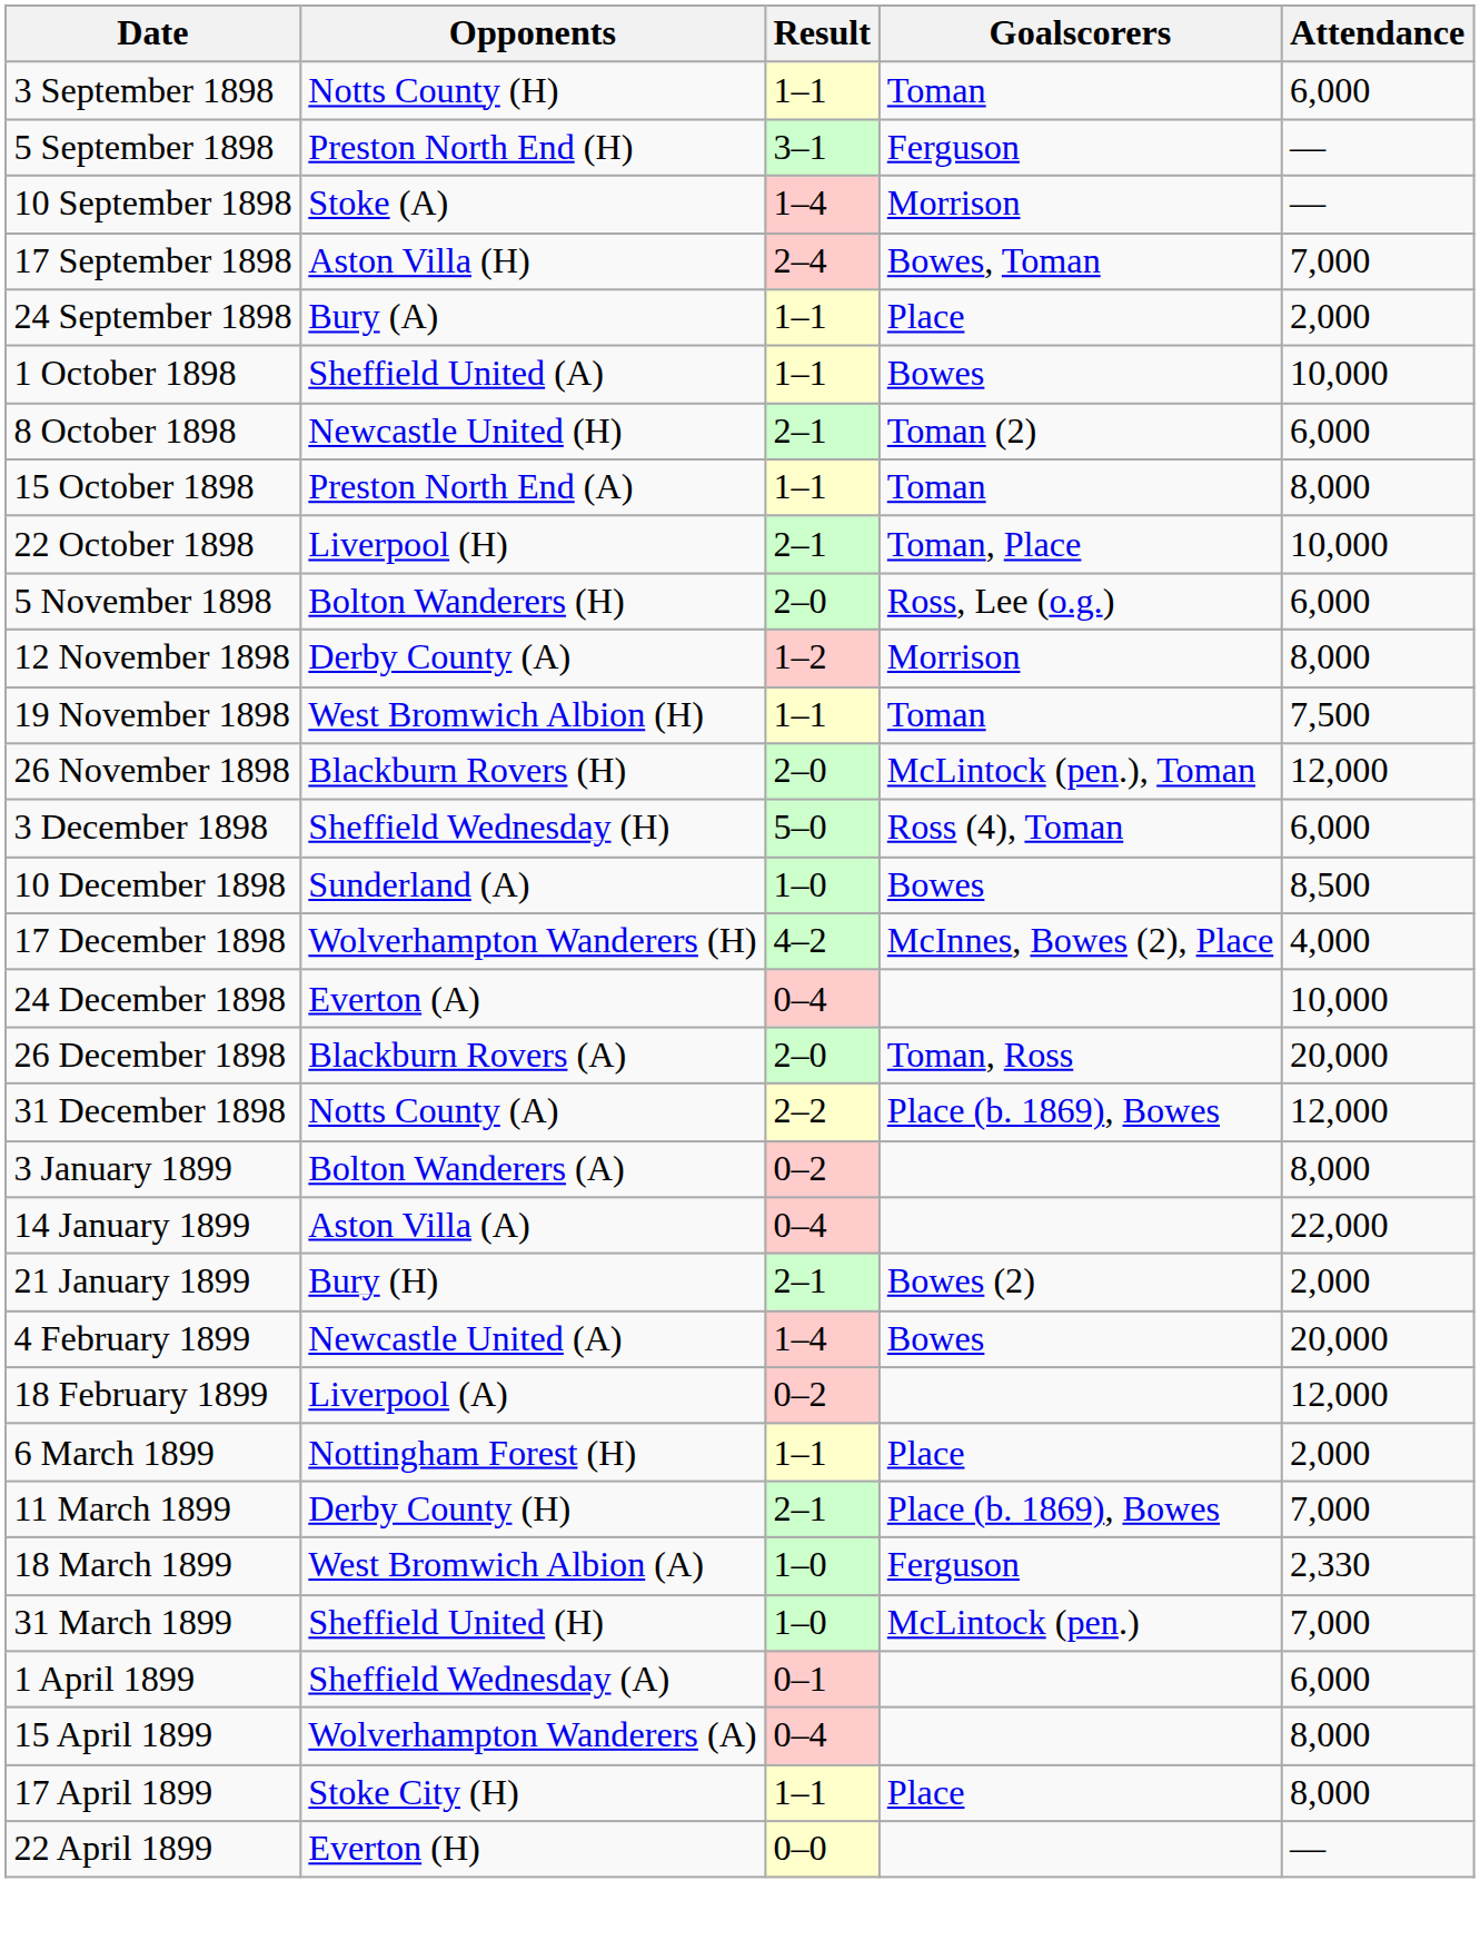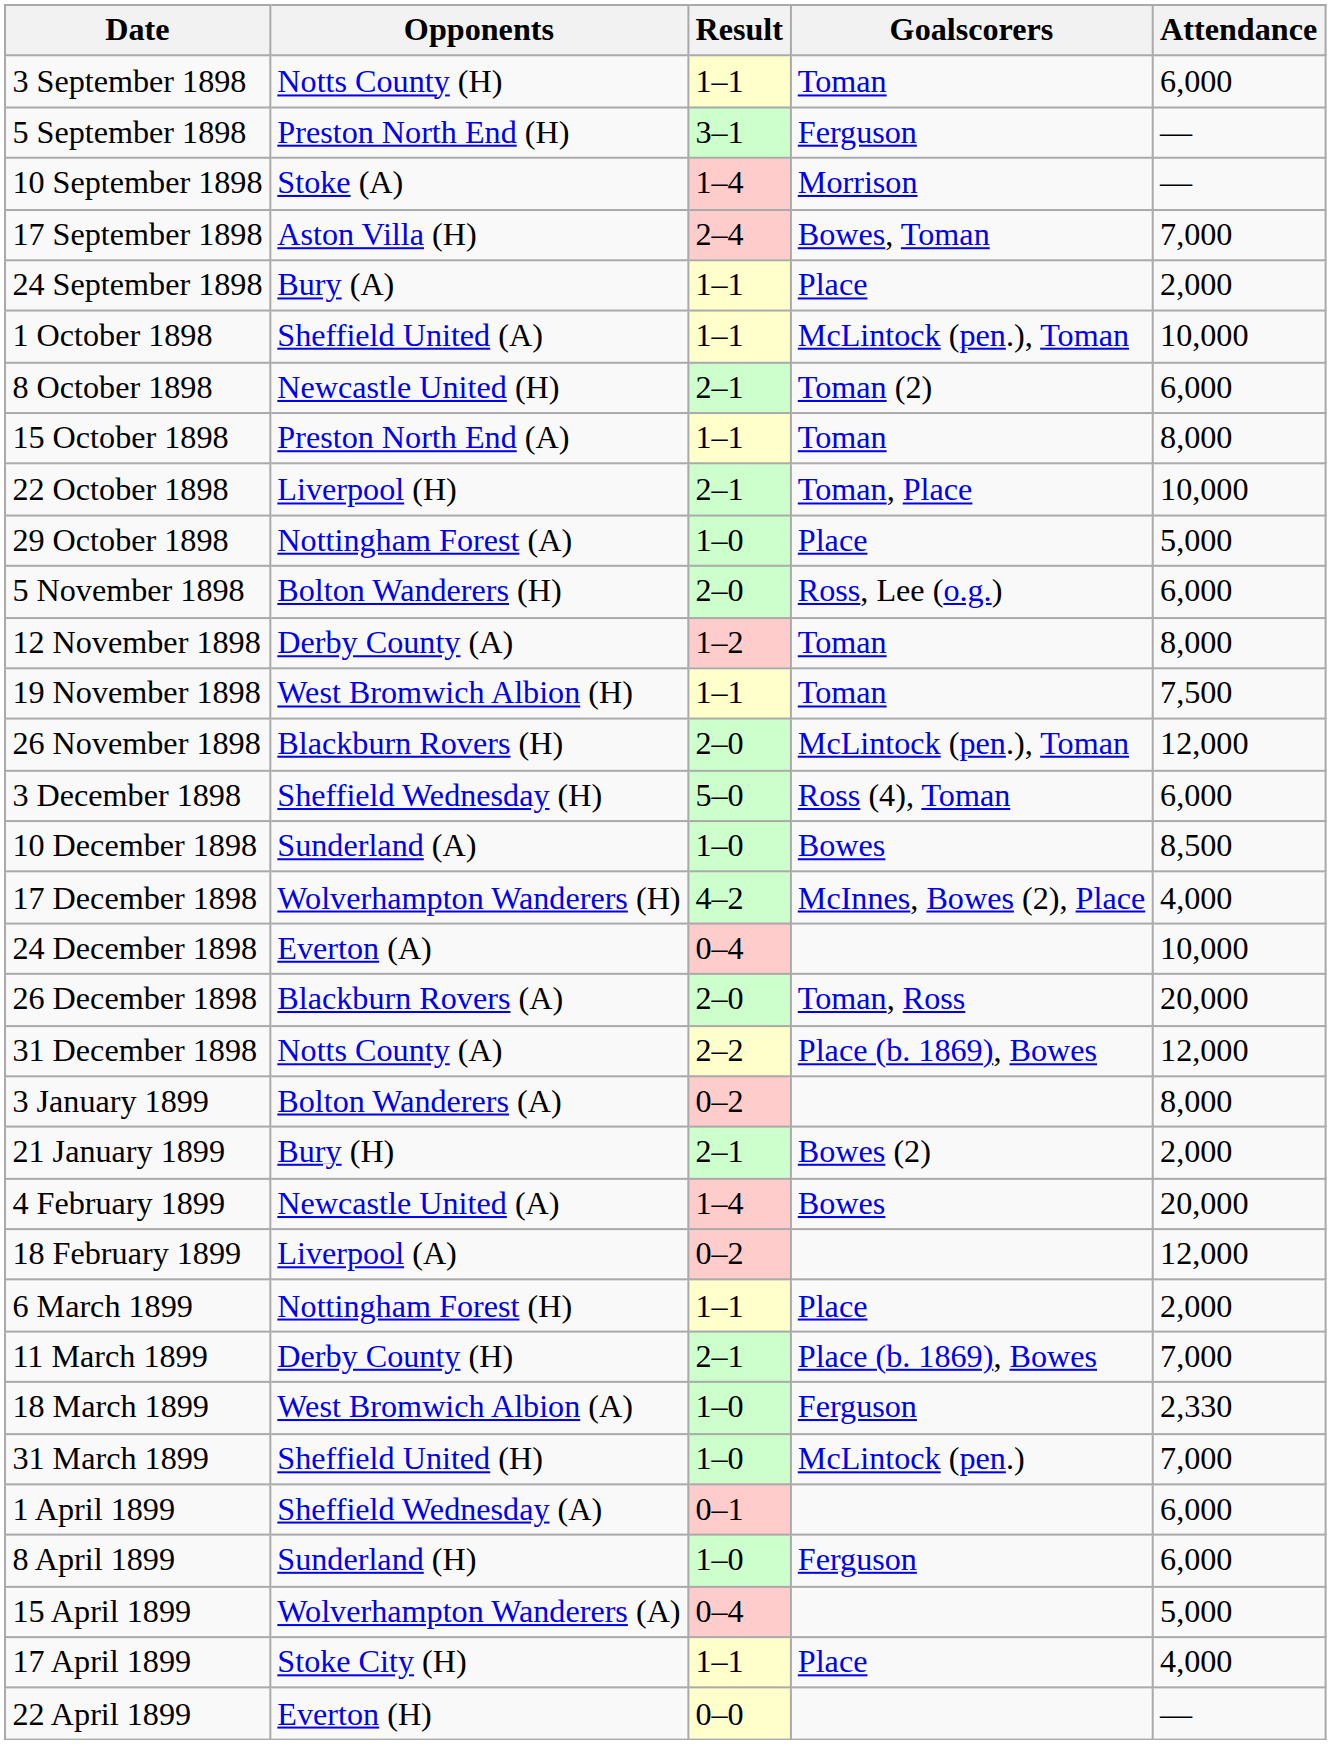1 October 1898 | Goalscorers: Bowes -> McLintock (pen.), Toman
+ row: 29 October 1898 | Nottingham Forest (A) | 1–0 | Place | 5,000
12 November 1898 | Goalscorers: Morrison -> Toman
- row: 14 January 1899 | Aston Villa (A) | 0–4 | 22,000
+ row: 8 April 1899 | Sunderland (H) | 1–0 | Ferguson | 6,000
15 April 1899 | Attendance: 8,000 -> 5,000
17 April 1899 | Attendance: 8,000 -> 4,000
